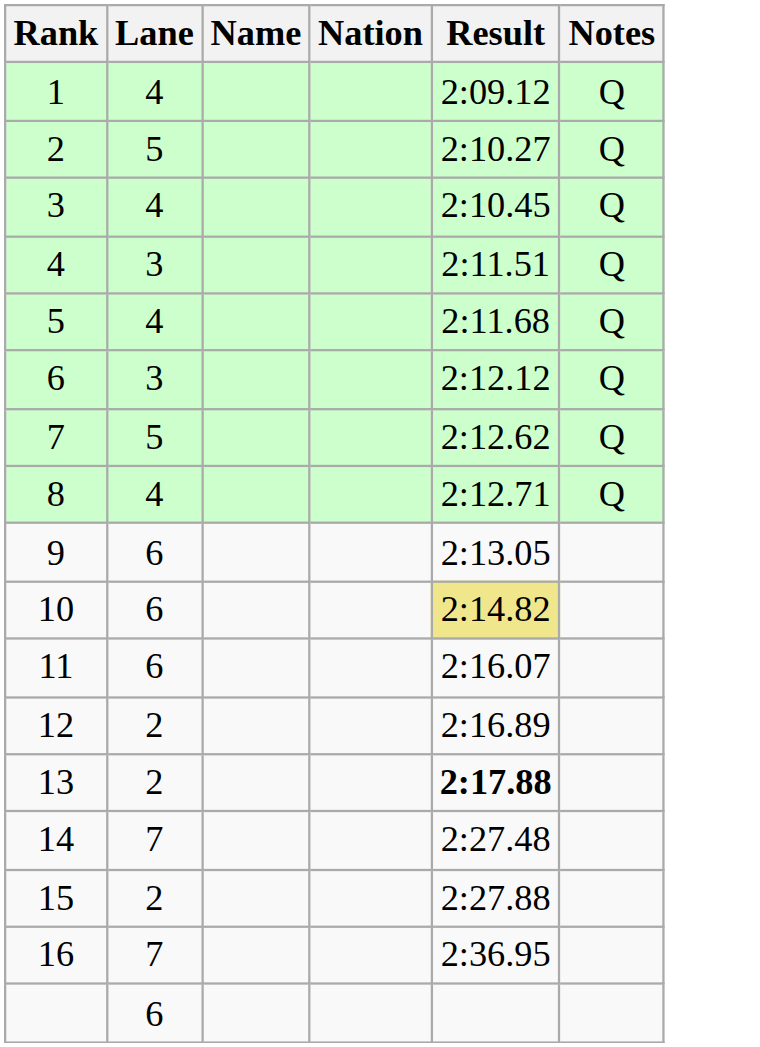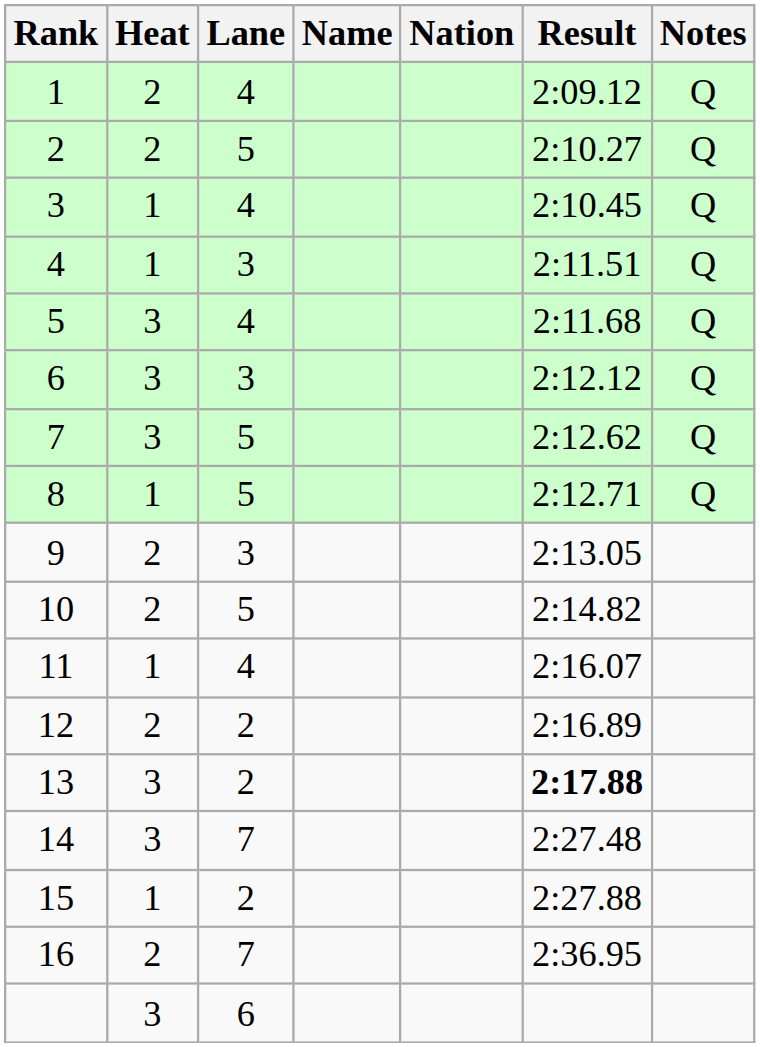+ column: Heat | 2 | 2 | 1 | 1 | 3 | 3 | 3 | 1 | 2 | 2 | 1 | 2 | 3 | 3 | 1 | 2 | 3
8 | Lane: 4 -> 5
9 | Lane: 6 -> 3
10 | Lane: 6 -> 5
10 | Result: khaki background -> no background
11 | Lane: 6 -> 4
